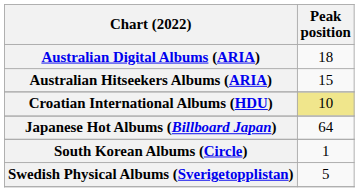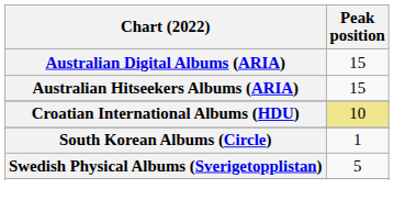Australian Digital Albums (ARIA) | Peak position: 18 -> 15
- row: Japanese Hot Albums (Billboard Japan) | 64
